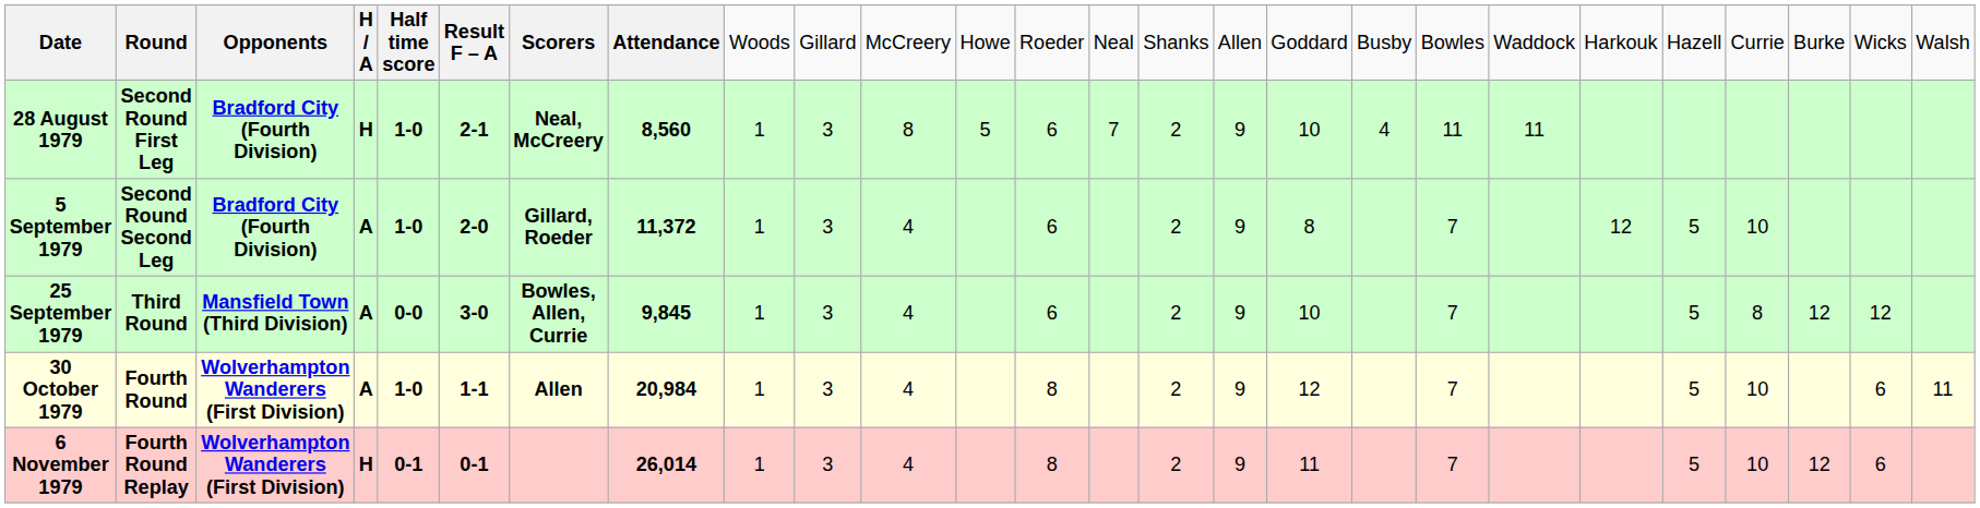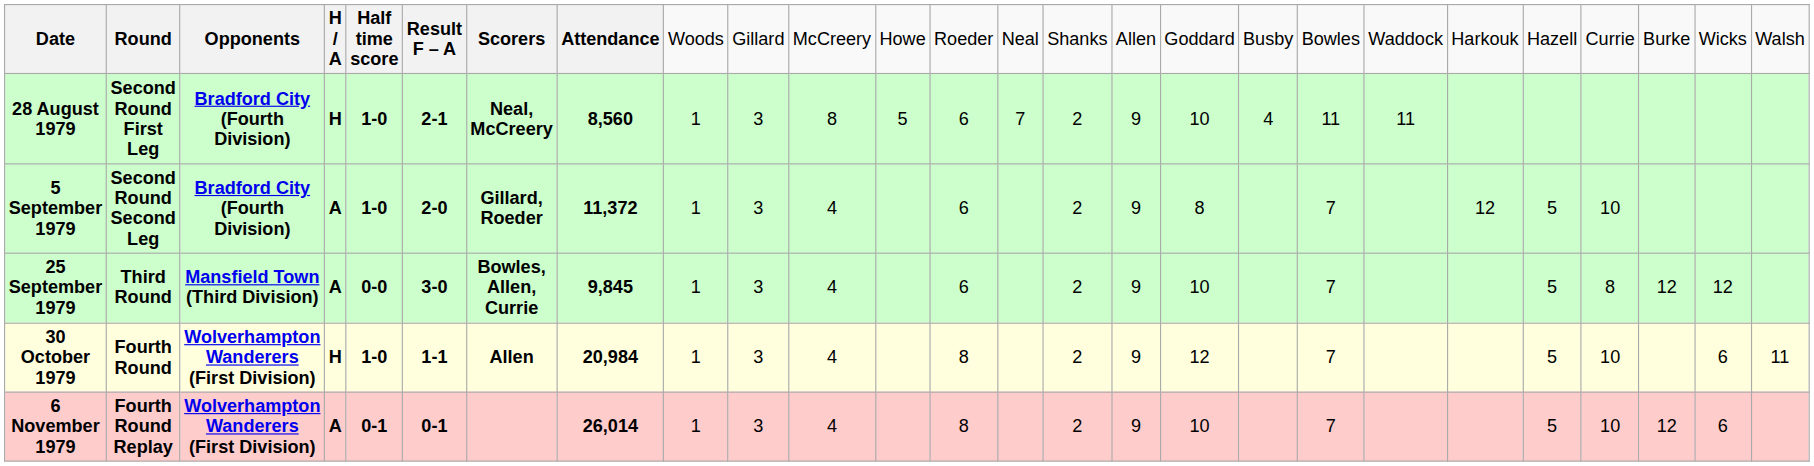30 October 1979 | column 4: A -> H
6 November 1979 | column 4: H -> A
6 November 1979 | column 17: 11 -> 10
